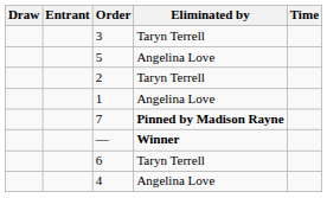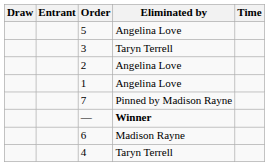rows swapped: 5 <-> 3
2 | Eliminated by: Taryn Terrell -> Angelina Love
7 | Eliminated by: bold -> normal
6 | Eliminated by: Taryn Terrell -> Madison Rayne
4 | Eliminated by: Angelina Love -> Taryn Terrell
